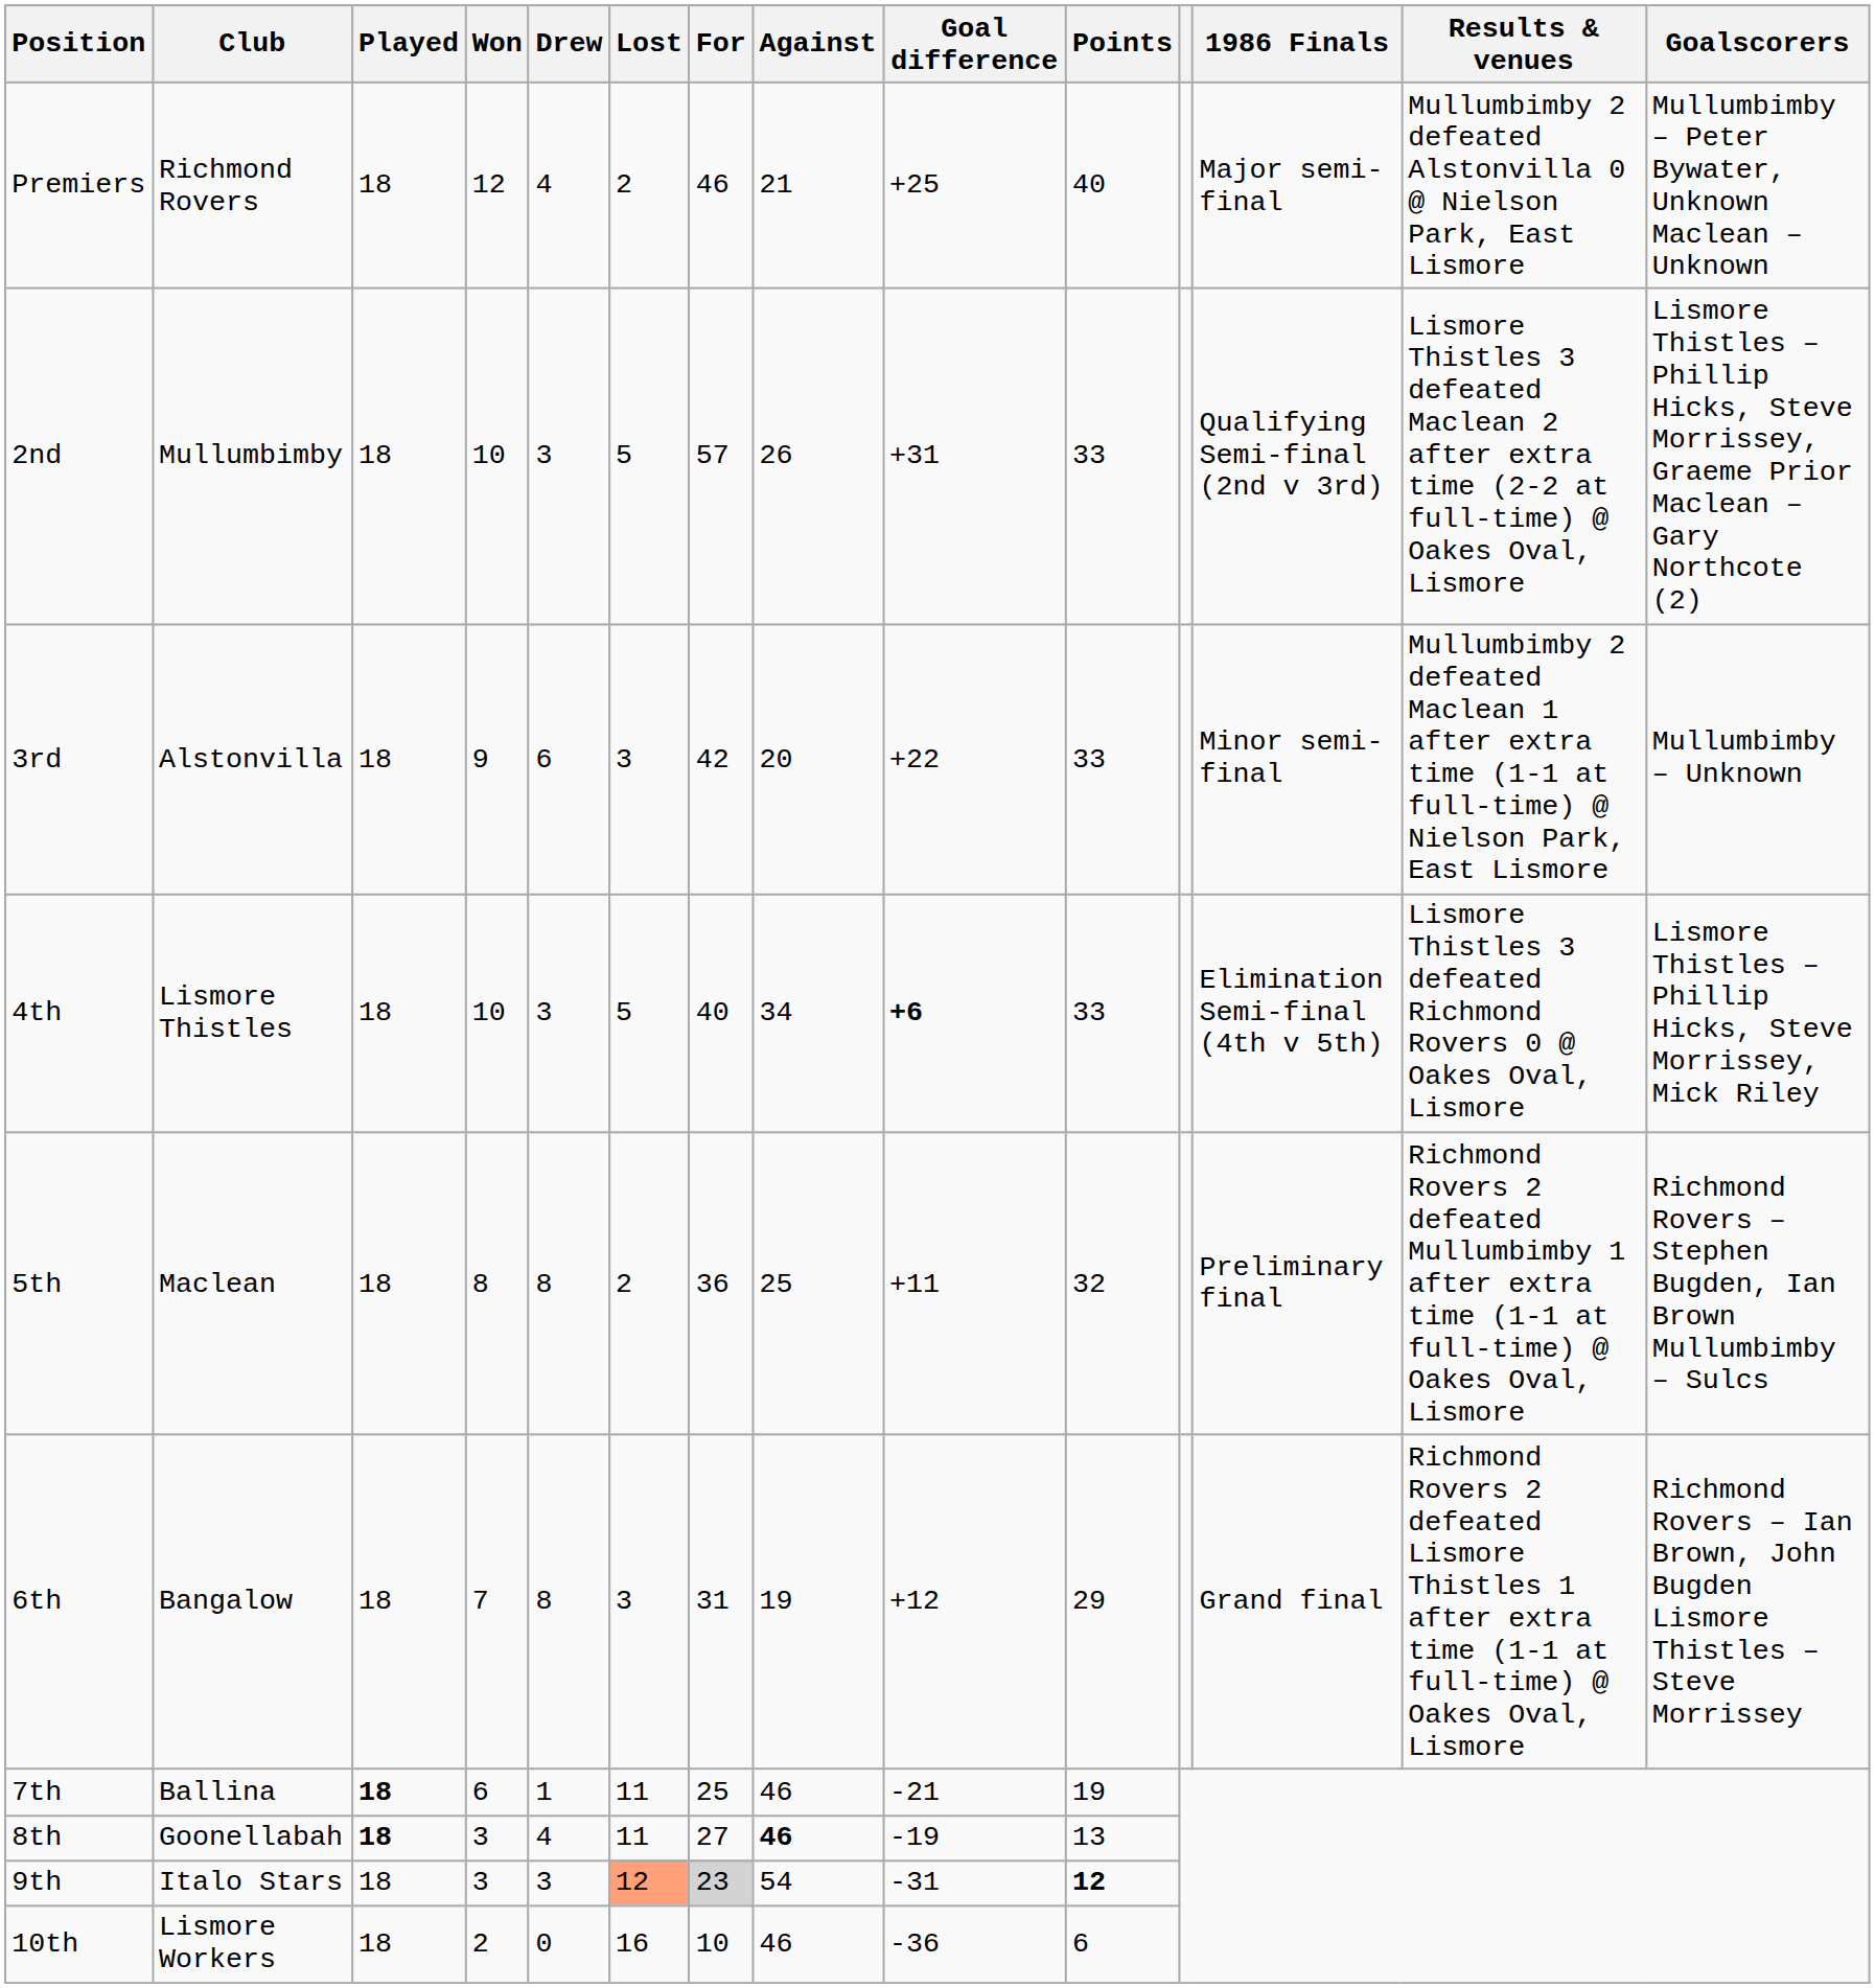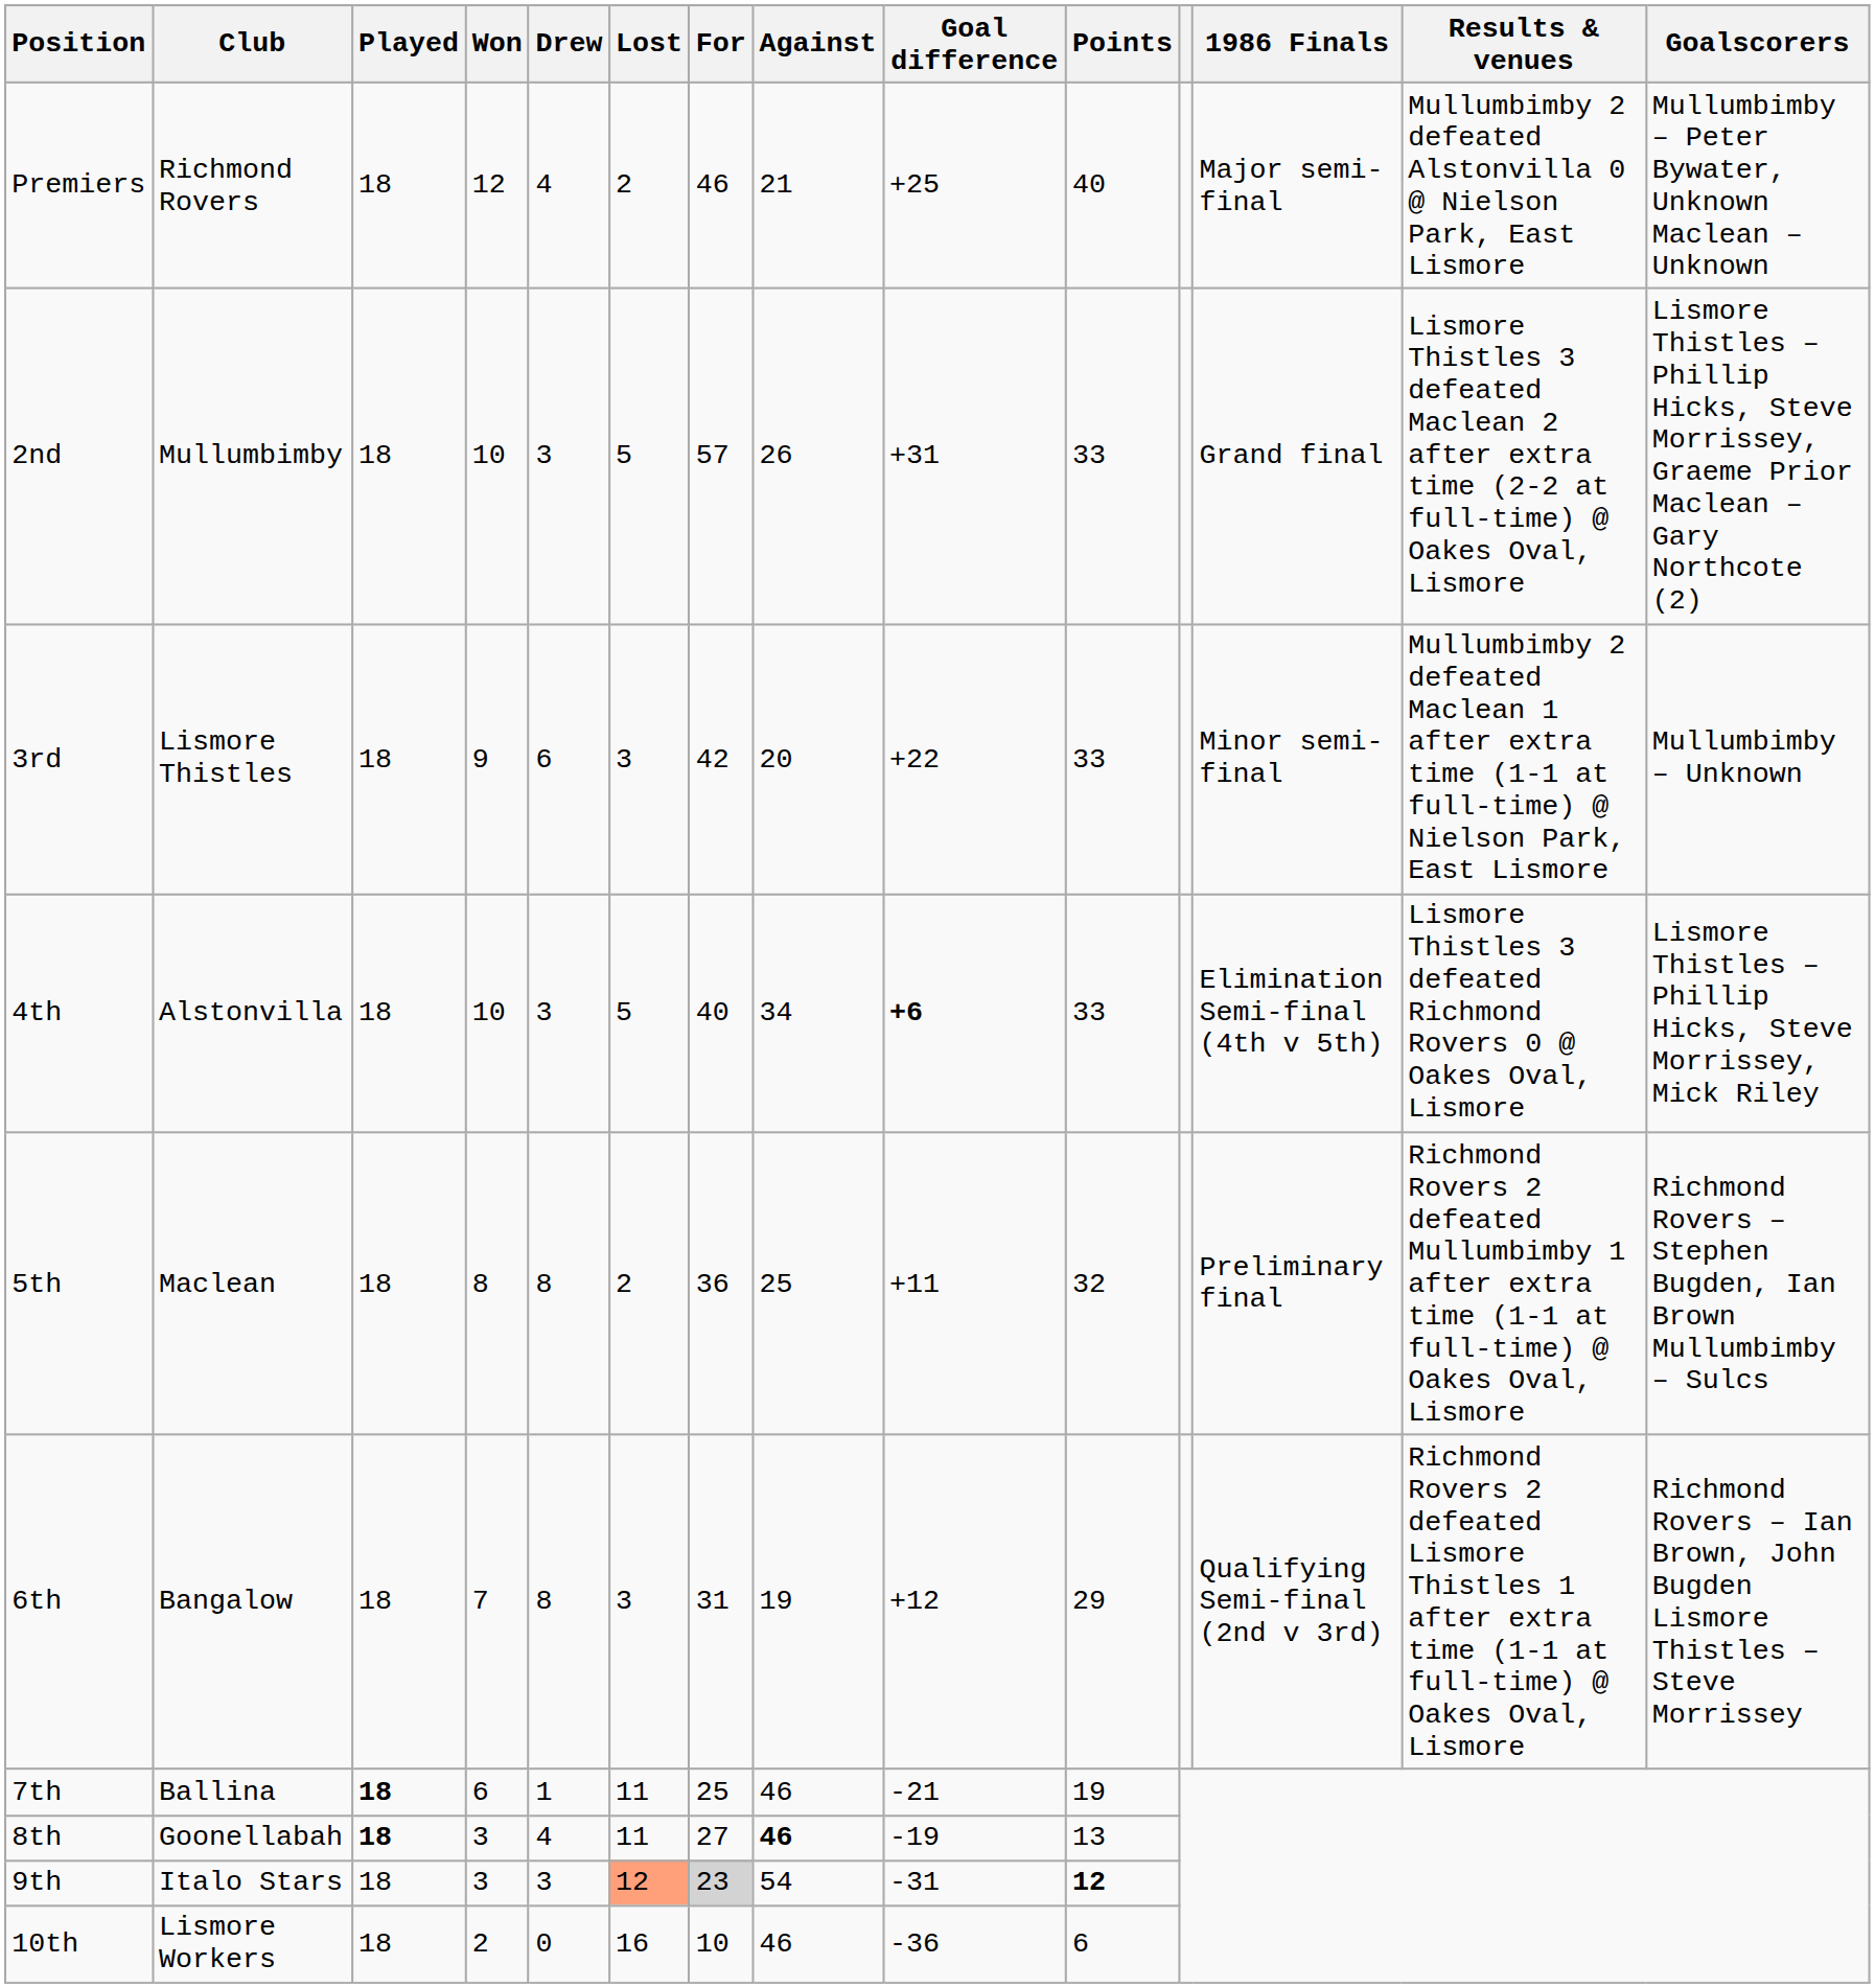2nd | 1986 Finals: Qualifying Semi-final (2nd v 3rd) -> Grand final
3rd | Club: Alstonvilla -> Lismore Thistles
4th | Club: Lismore Thistles -> Alstonvilla
6th | 1986 Finals: Grand final -> Qualifying Semi-final (2nd v 3rd)
